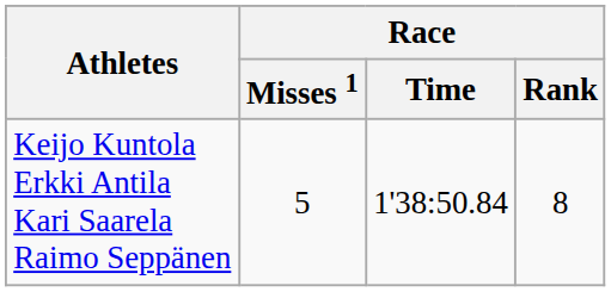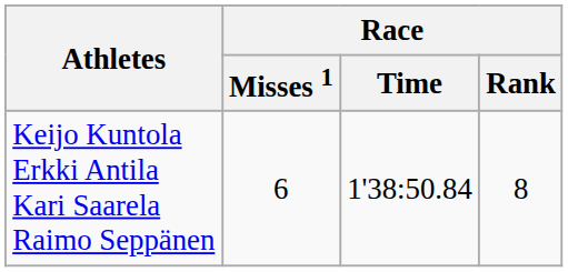Keijo Kuntola Erkki Antila Kari Saarela Raimo Seppänen | Race / Misses 1: 5 -> 6
